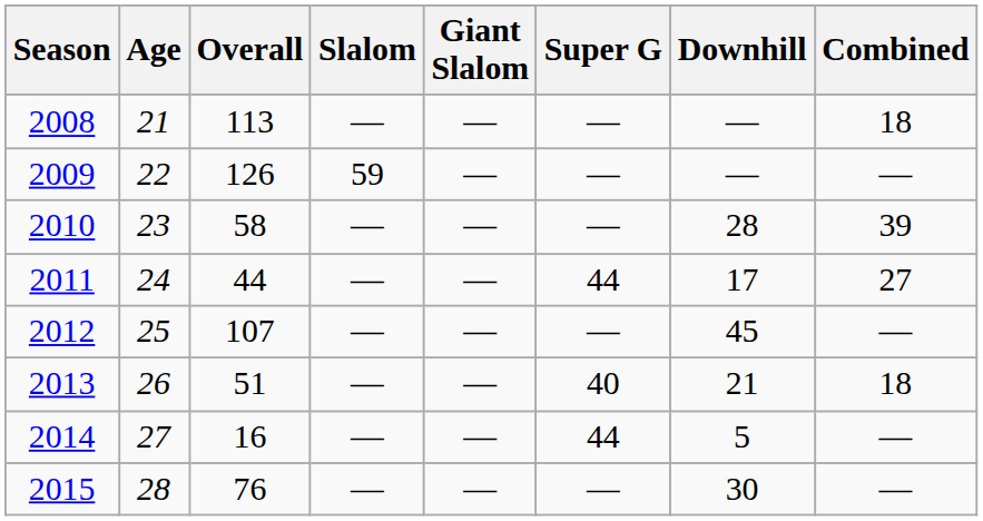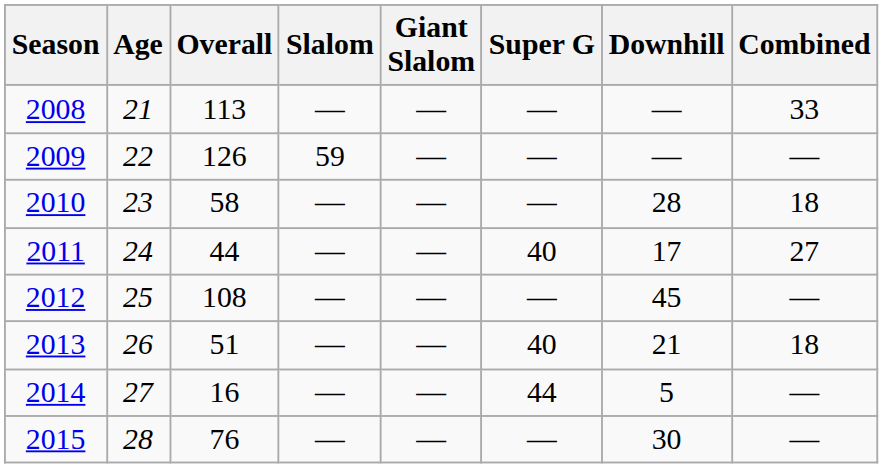2008 | Combined: 18 -> 33
2010 | Combined: 39 -> 18
2011 | Super G: 44 -> 40
2012 | Overall: 107 -> 108
